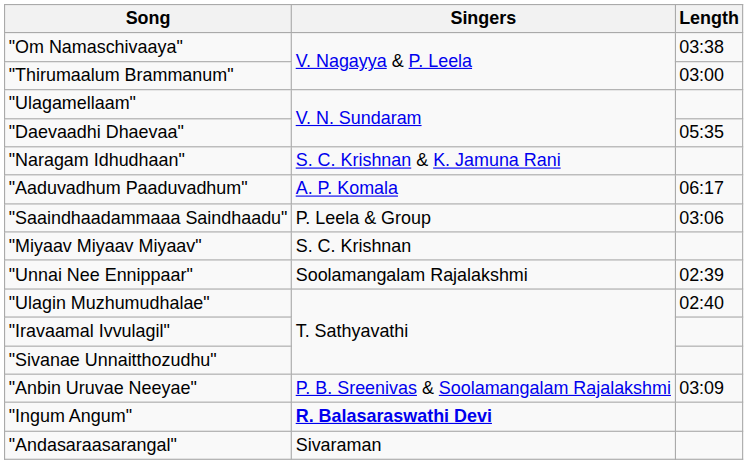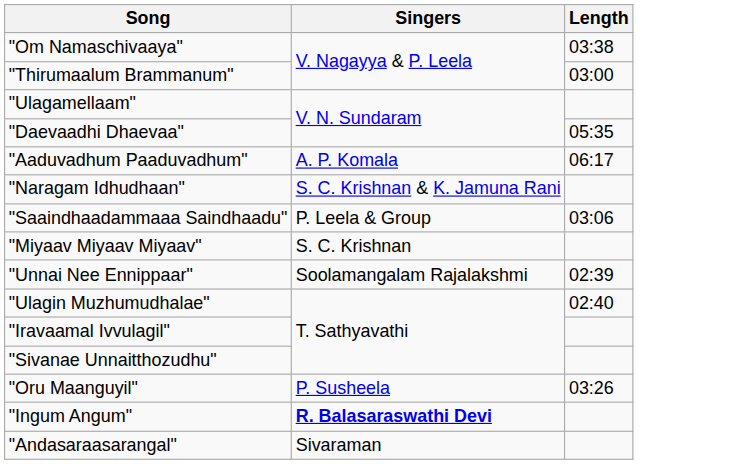rows swapped: "Aaduvadhum Paaduvadhum" <-> "Naragam Idhudhaan"
- row: "Anbin Uruvae Neeyae" | P. B. Sreenivas & Soolamangalam Rajalakshmi | 03:09
+ row: "Oru Maanguyil" | P. Susheela | 03:26
